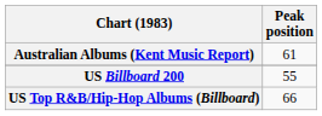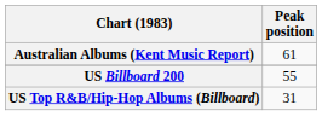US Top R&B/Hip-Hop Albums (Billboard) | Peak position: 66 -> 31
